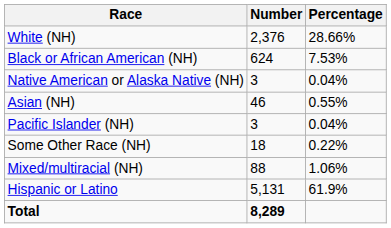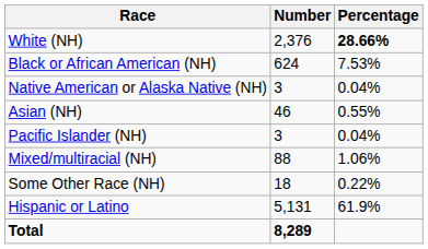White (NH) | Percentage: normal -> bold
rows swapped: Some Other Race (NH) <-> Mixed/multiracial (NH)
